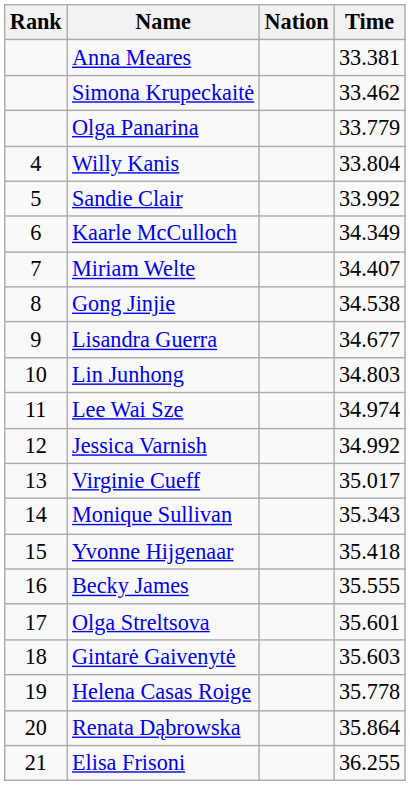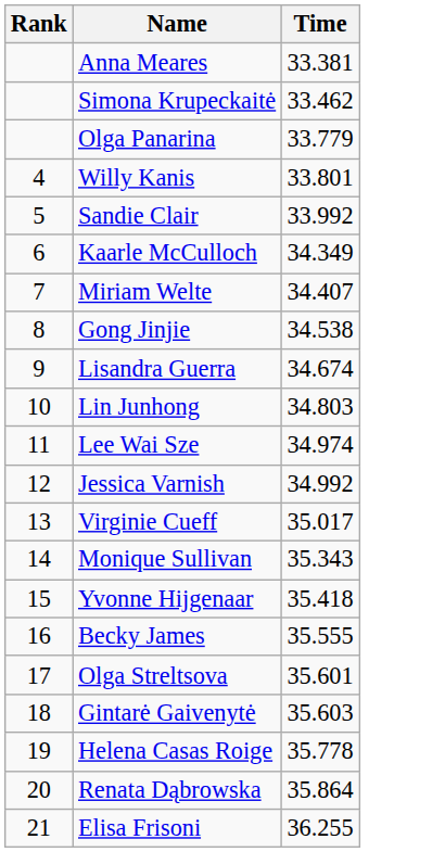- column: Nation
Willy Kanis | Time: 33.804 -> 33.801
Lisandra Guerra | Time: 34.677 -> 34.674
